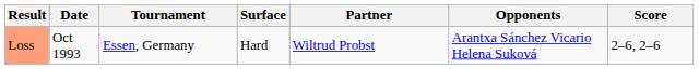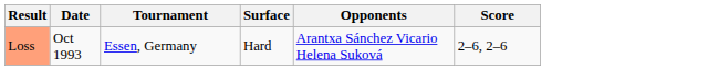- column: Partner | Wiltrud Probst
